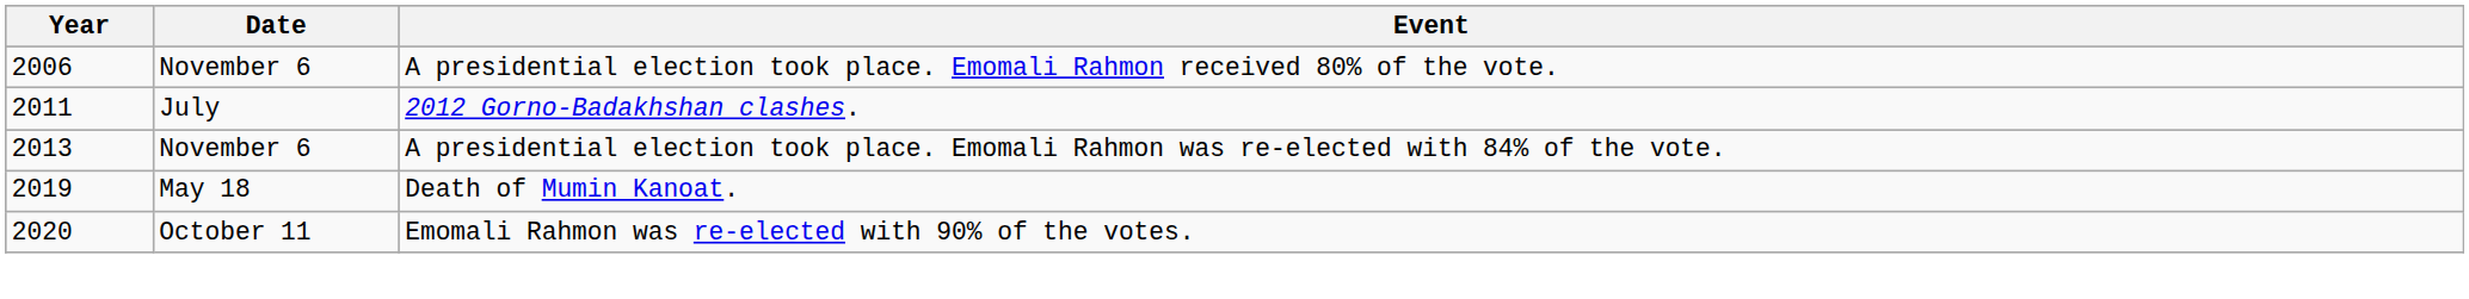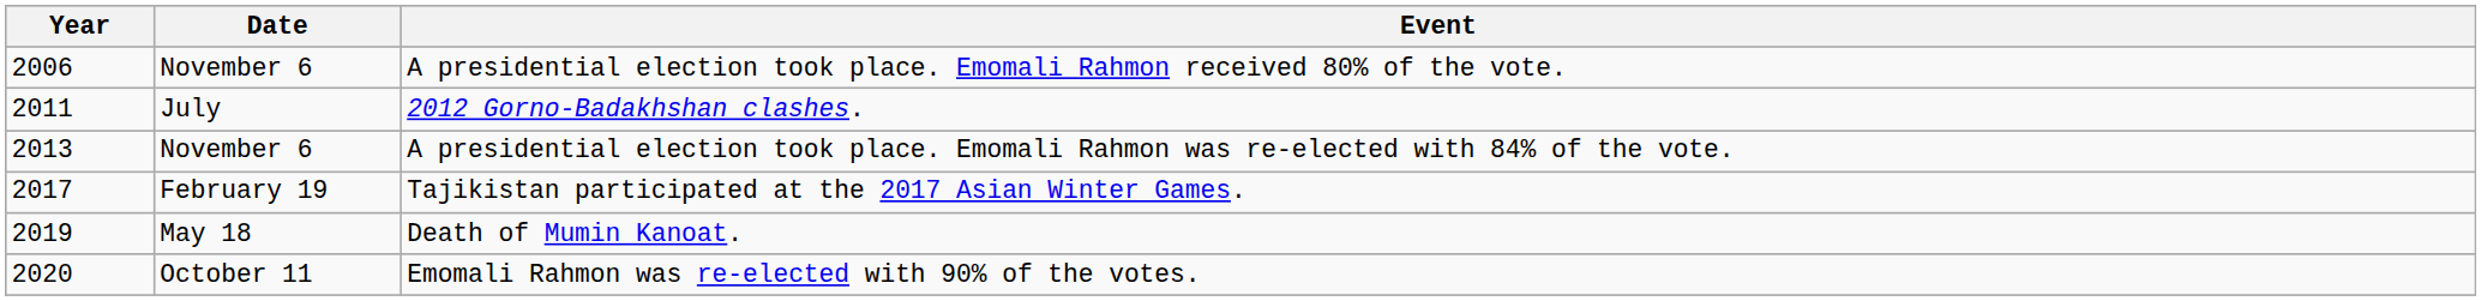+ row: 2017 | February 19 | Tajikistan participated at the 2017 Asian Winter Games.
